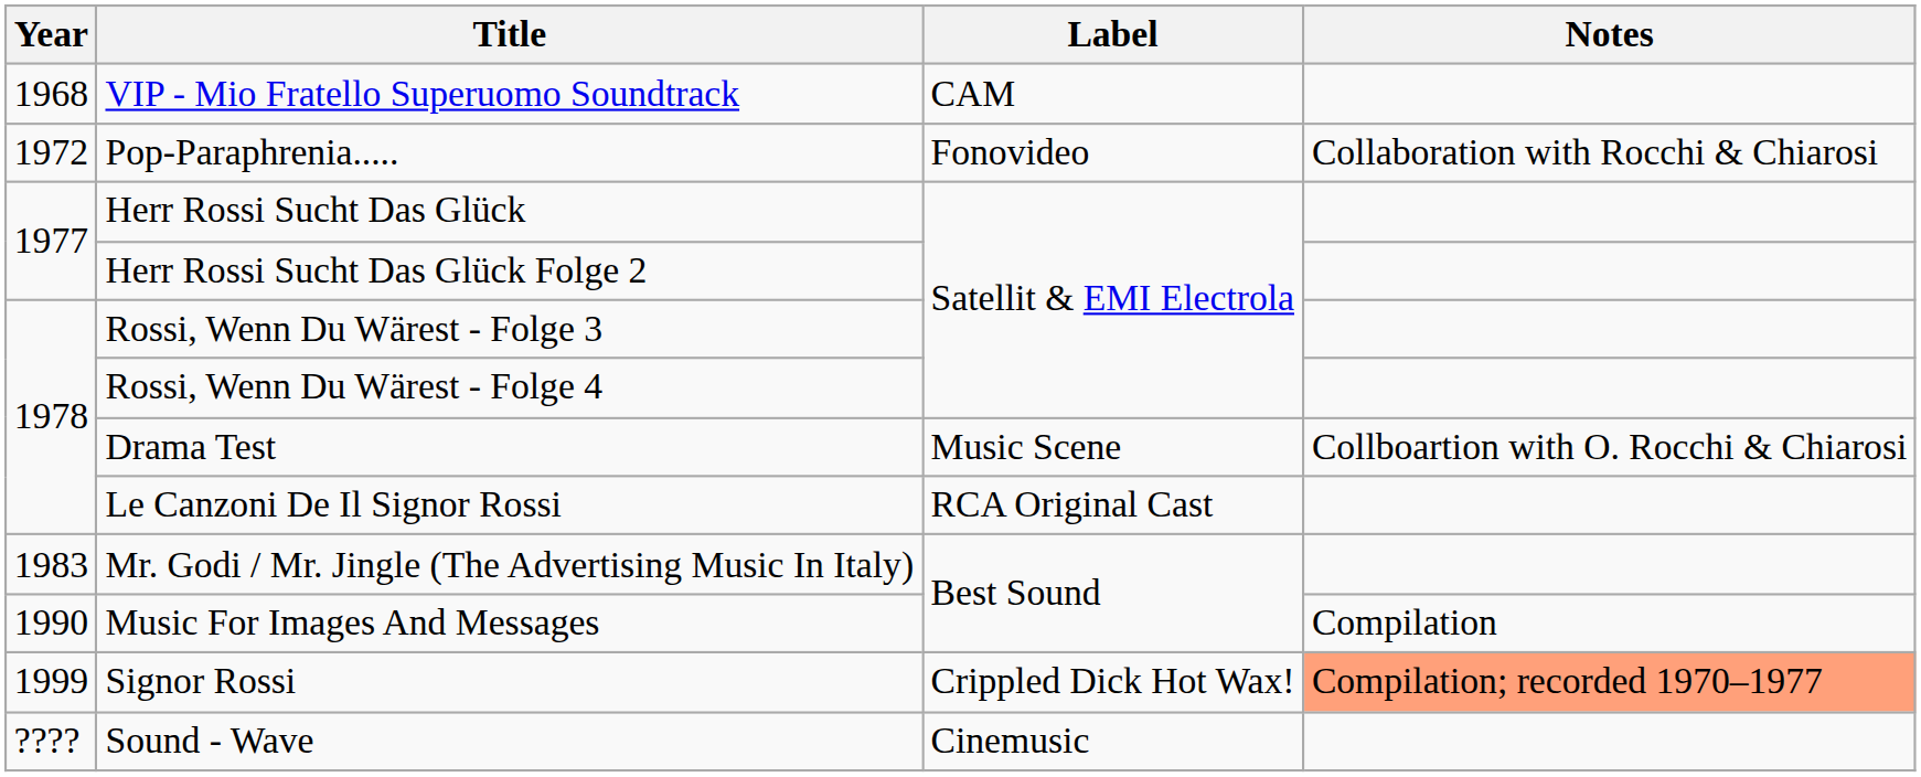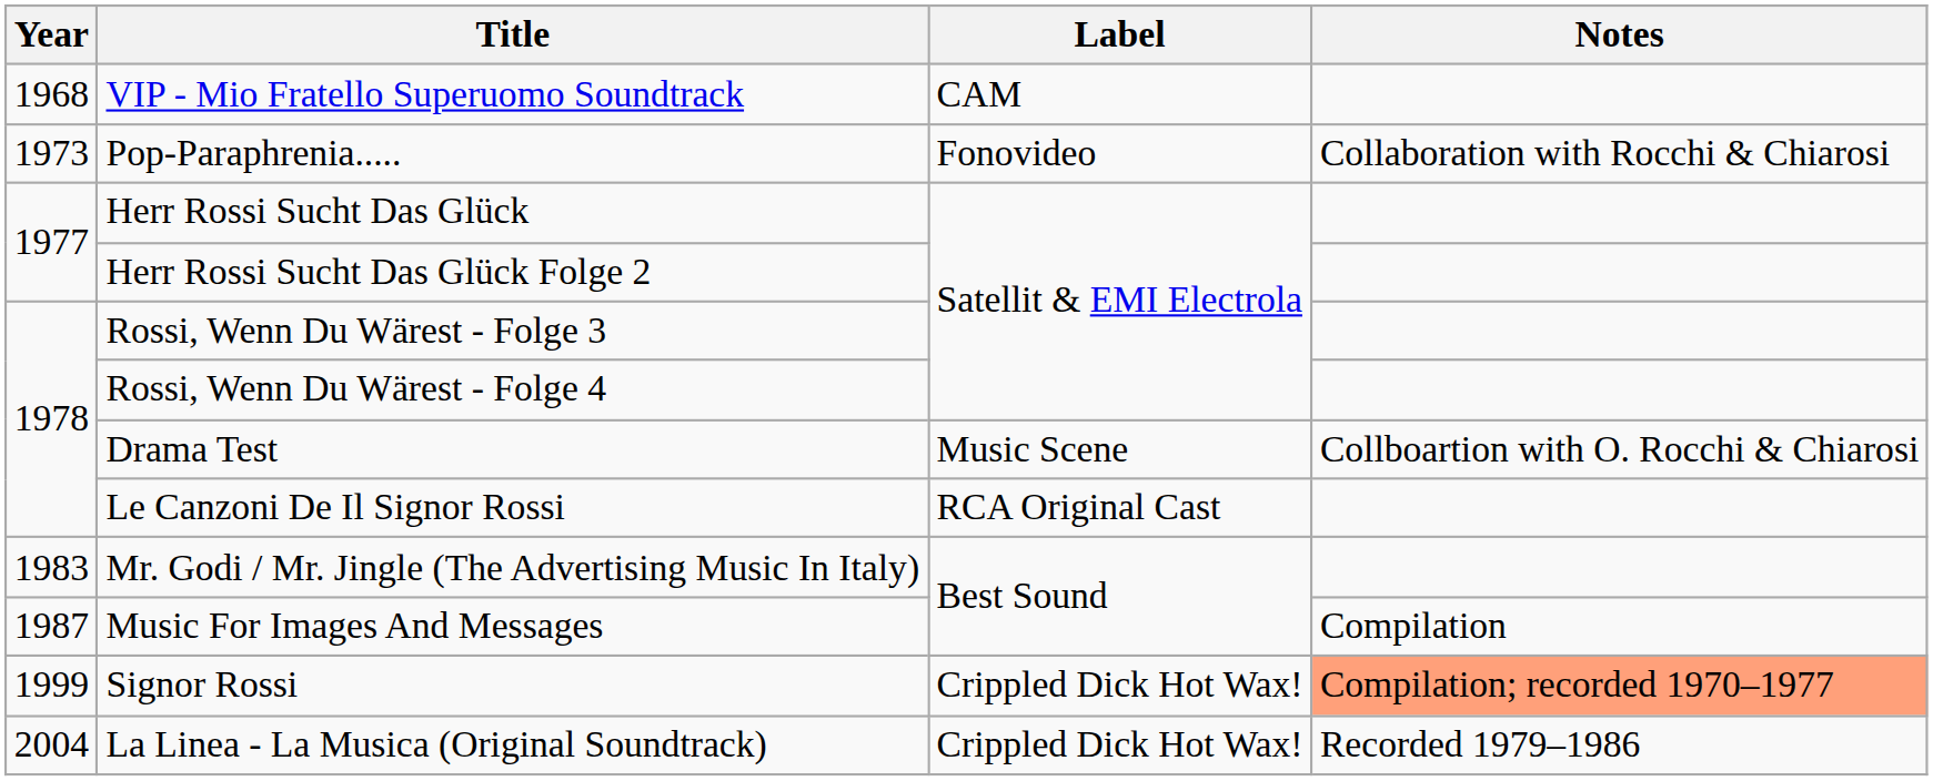Pop-Paraphrenia..... | Year: 1972 -> 1973
Music For Images And Messages | Year: 1990 -> 1987
+ row: 2004 | La Linea - La Musica (Original Soundtrack) | Crippled Dick Hot Wax! | Recorded 1979–1986
- row: ???? | Sound - Wave | Cinemusic
